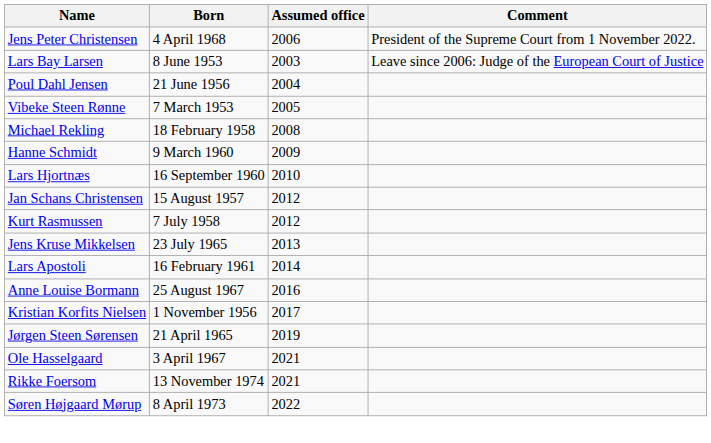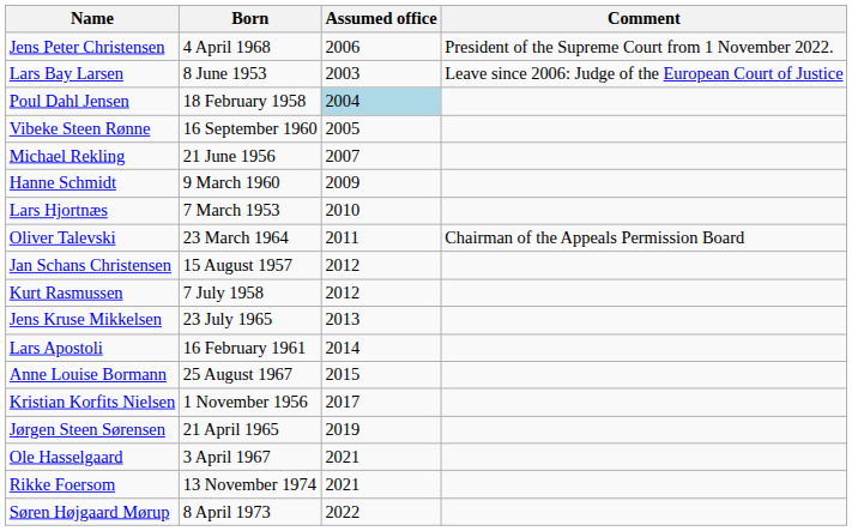Poul Dahl Jensen | Born: 21 June 1956 -> 18 February 1958
Poul Dahl Jensen | Assumed office: no background -> lightblue background
Vibeke Steen Rønne | Born: 7 March 1953 -> 16 September 1960
Michael Rekling | Born: 18 February 1958 -> 21 June 1956
Michael Rekling | Assumed office: 2008 -> 2007
Lars Hjortnæs | Born: 16 September 1960 -> 7 March 1953
+ row: Oliver Talevski | 23 March 1964 | 2011 | Chairman of the Appeals Permission Board
Anne Louise Bormann | Assumed office: 2016 -> 2015
